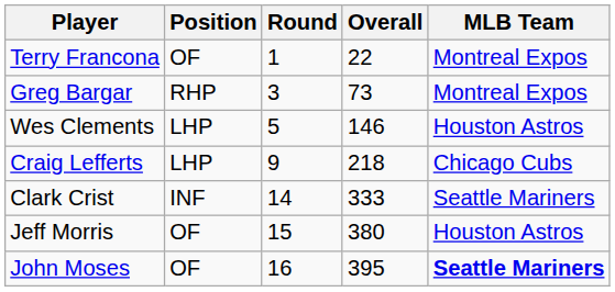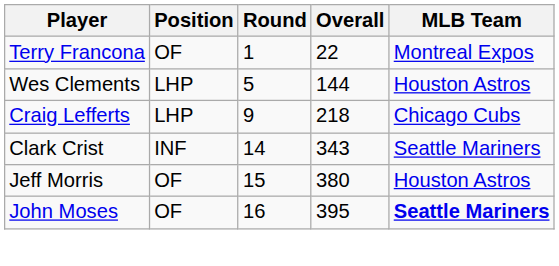- row: Greg Bargar | RHP | 3 | 73 | Montreal Expos
Wes Clements | Overall: 146 -> 144
Clark Crist | Overall: 333 -> 343
